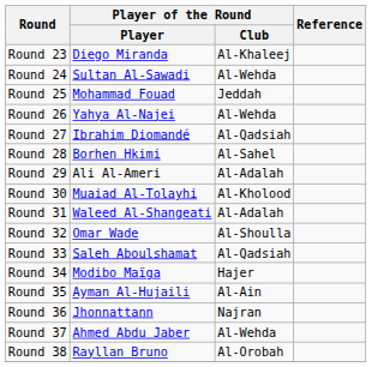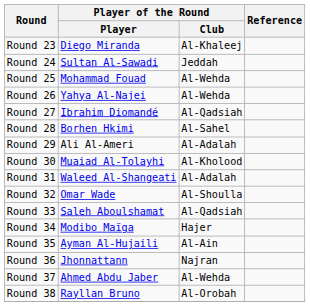Round 24 | Player of the Round / Club: Al-Wehda -> Jeddah
Round 25 | Player of the Round / Club: Jeddah -> Al-Wehda
